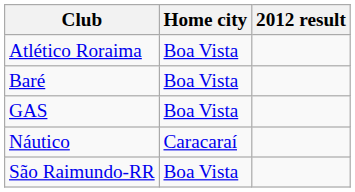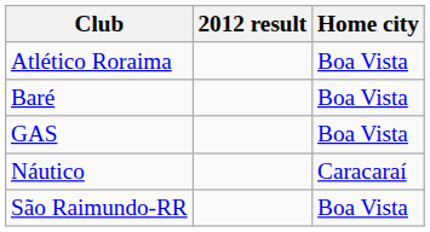columns swapped: Home city <-> 2012 result
